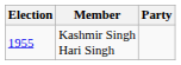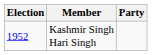Kashmir Singh Hari Singh | Election: 1955 -> 1952
